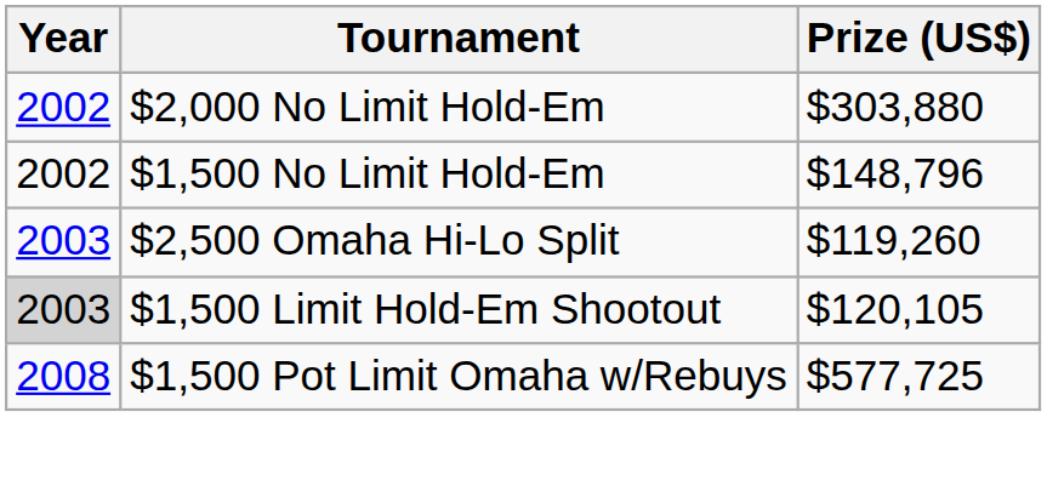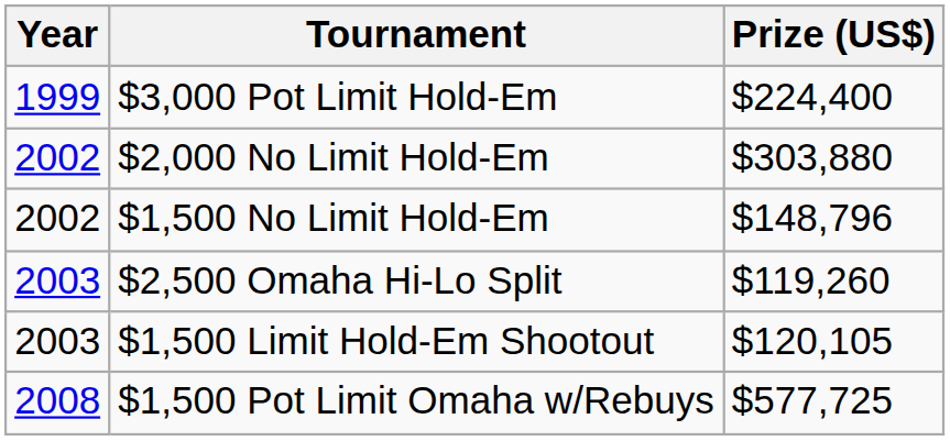+ row: 1999 | $3,000 Pot Limit Hold-Em | $224,400
$1,500 Limit Hold-Em Shootout | Year: lightgrey background -> no background
